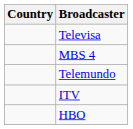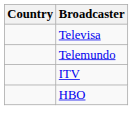- row: MBS 4
